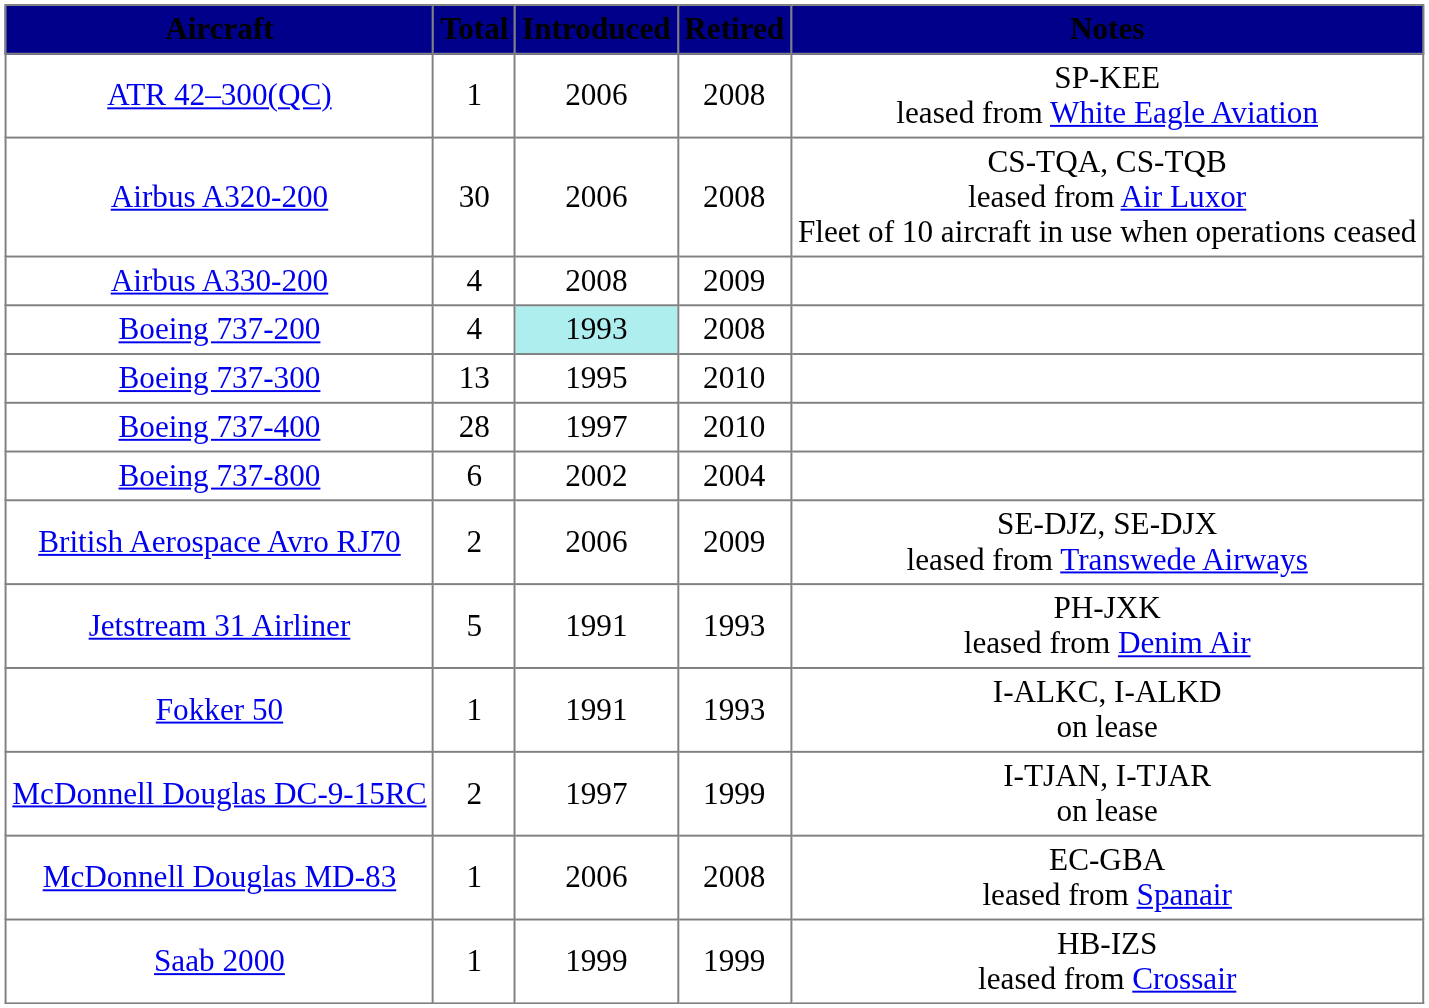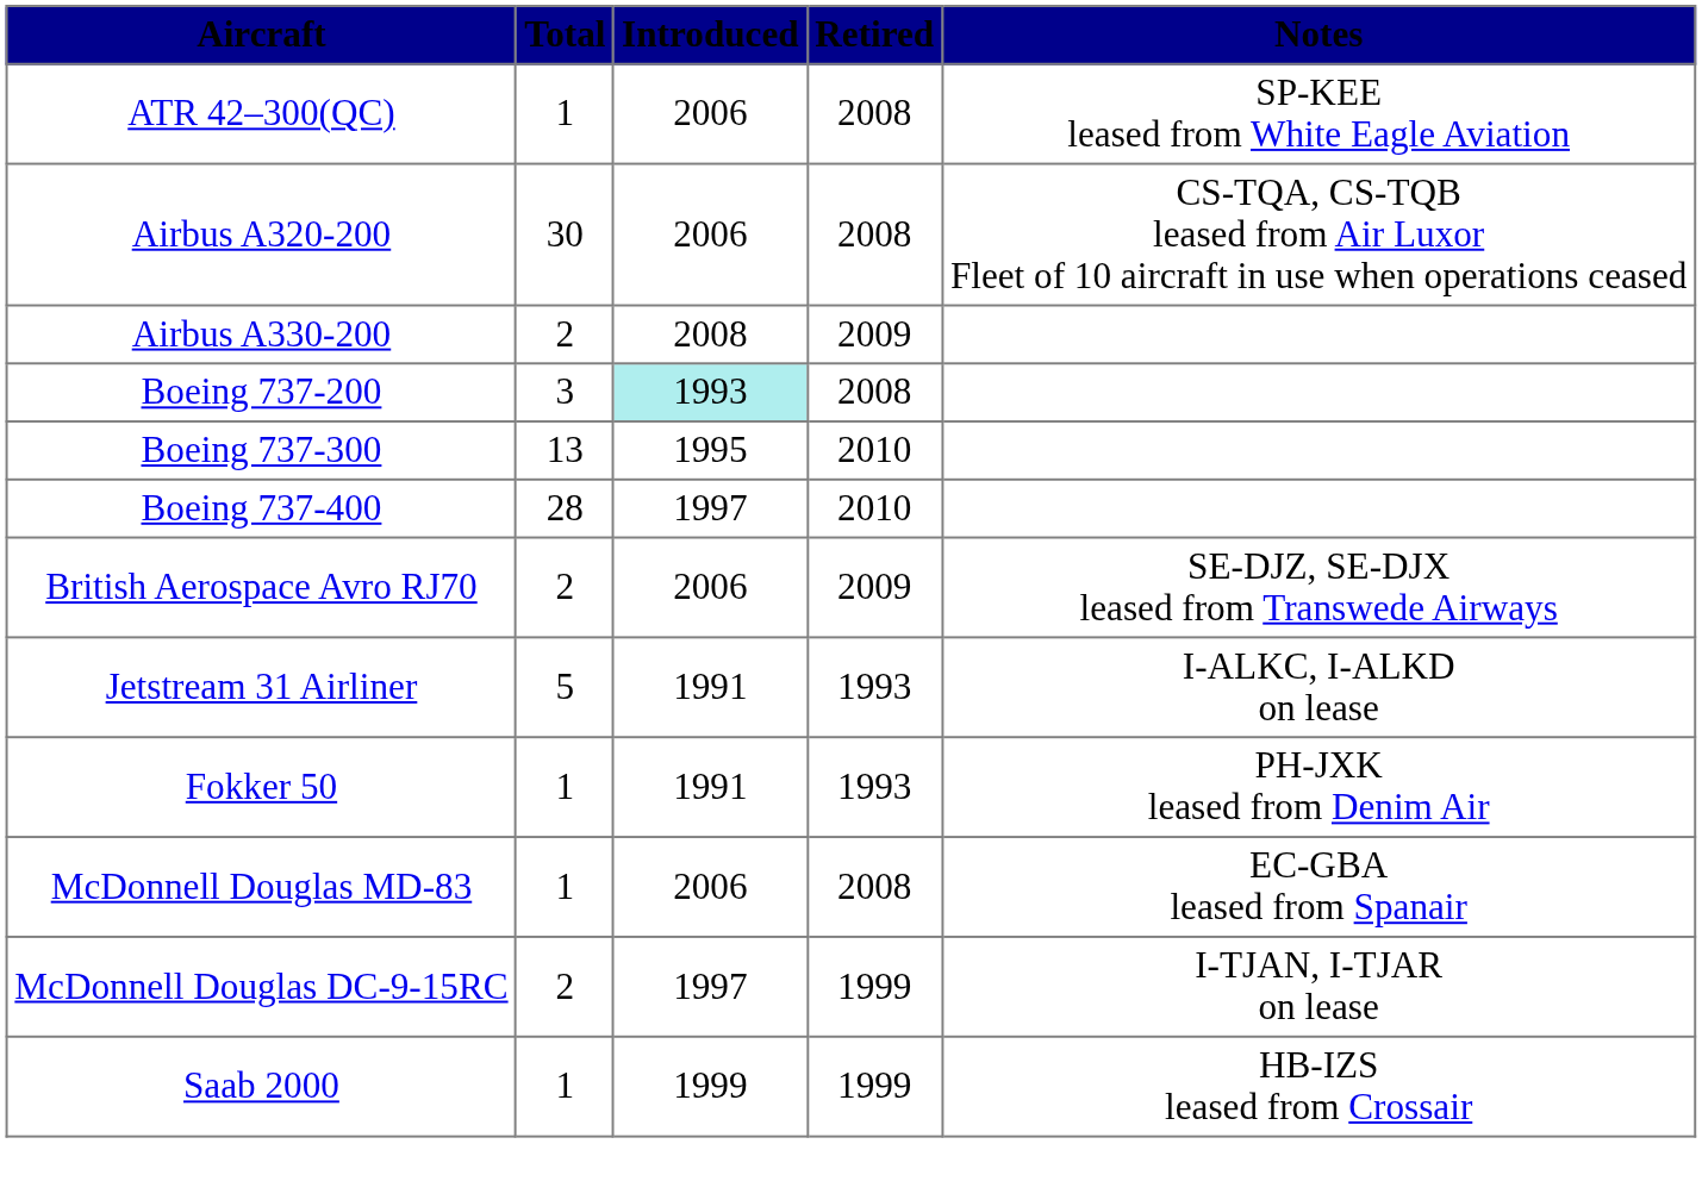Airbus A330-200 | Total: 4 -> 2
Boeing 737-200 | Total: 4 -> 3
- row: Boeing 737-800 | 6 | 2002 | 2004
Jetstream 31 Airliner | Notes: PH-JXK leased from Denim Air -> I-ALKC, I-ALKD on lease
Fokker 50 | Notes: I-ALKC, I-ALKD on lease -> PH-JXK leased from Denim Air
rows swapped: McDonnell Douglas DC-9-15RC <-> McDonnell Douglas MD-83
